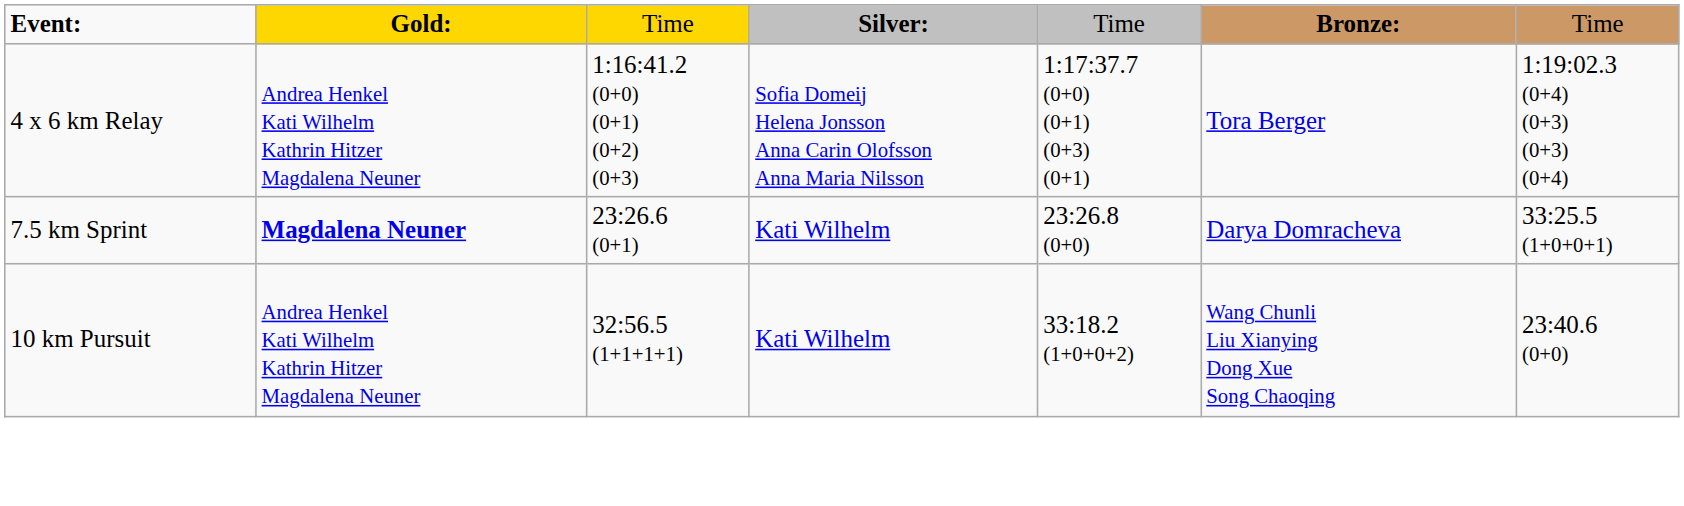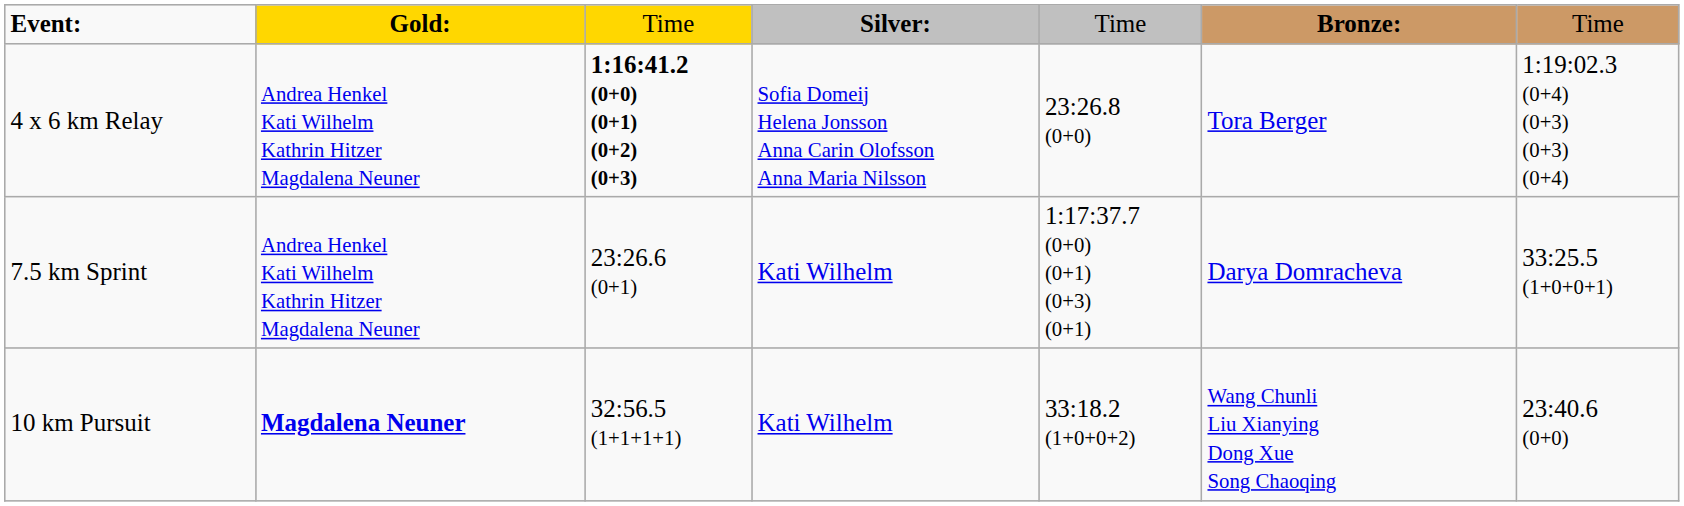4 x 6 km Relay | column 3: normal -> bold
4 x 6 km Relay | column 5: 1:17:37.7 (0+0) (0+1) (0+3) (0+1) -> 23:26.8 (0+0)
7.5 km Sprint | column 2: Magdalena Neuner -> Andrea Henkel Kati Wilhelm Kathrin Hitzer Magdalena Neuner
7.5 km Sprint | column 5: 23:26.8 (0+0) -> 1:17:37.7 (0+0) (0+1) (0+3) (0+1)
10 km Pursuit | column 2: Andrea Henkel Kati Wilhelm Kathrin Hitzer Magdalena Neuner -> Magdalena Neuner
